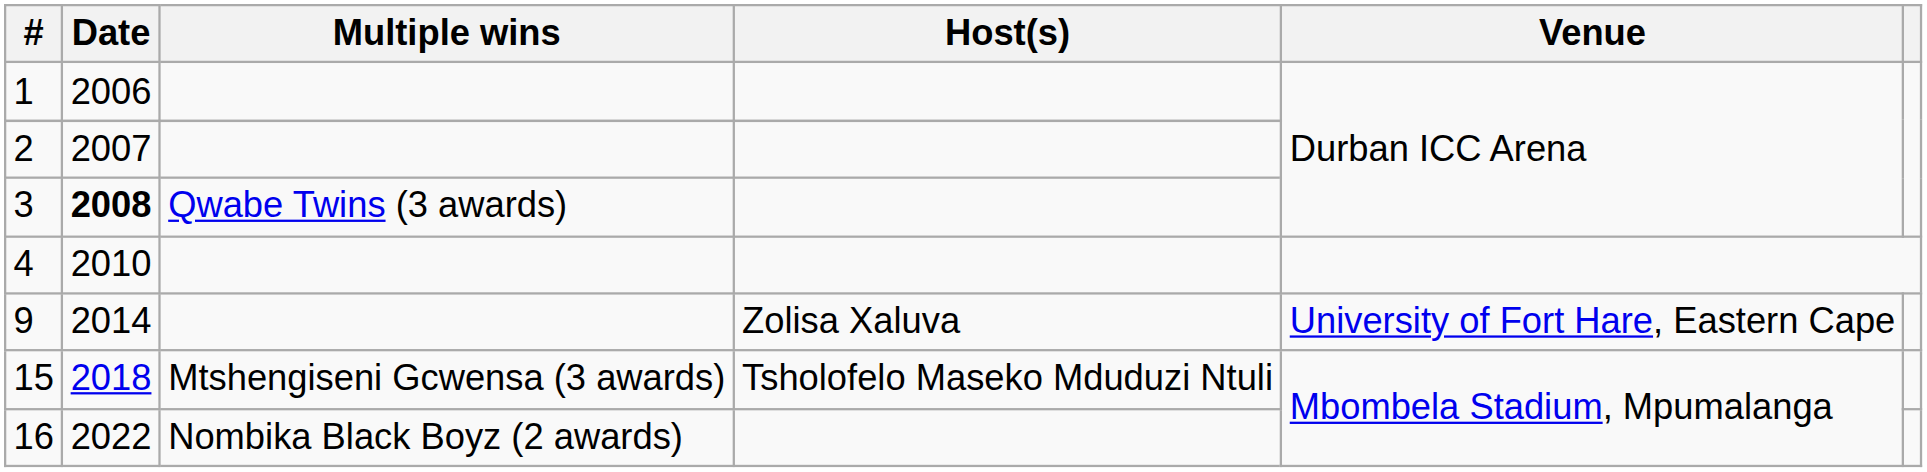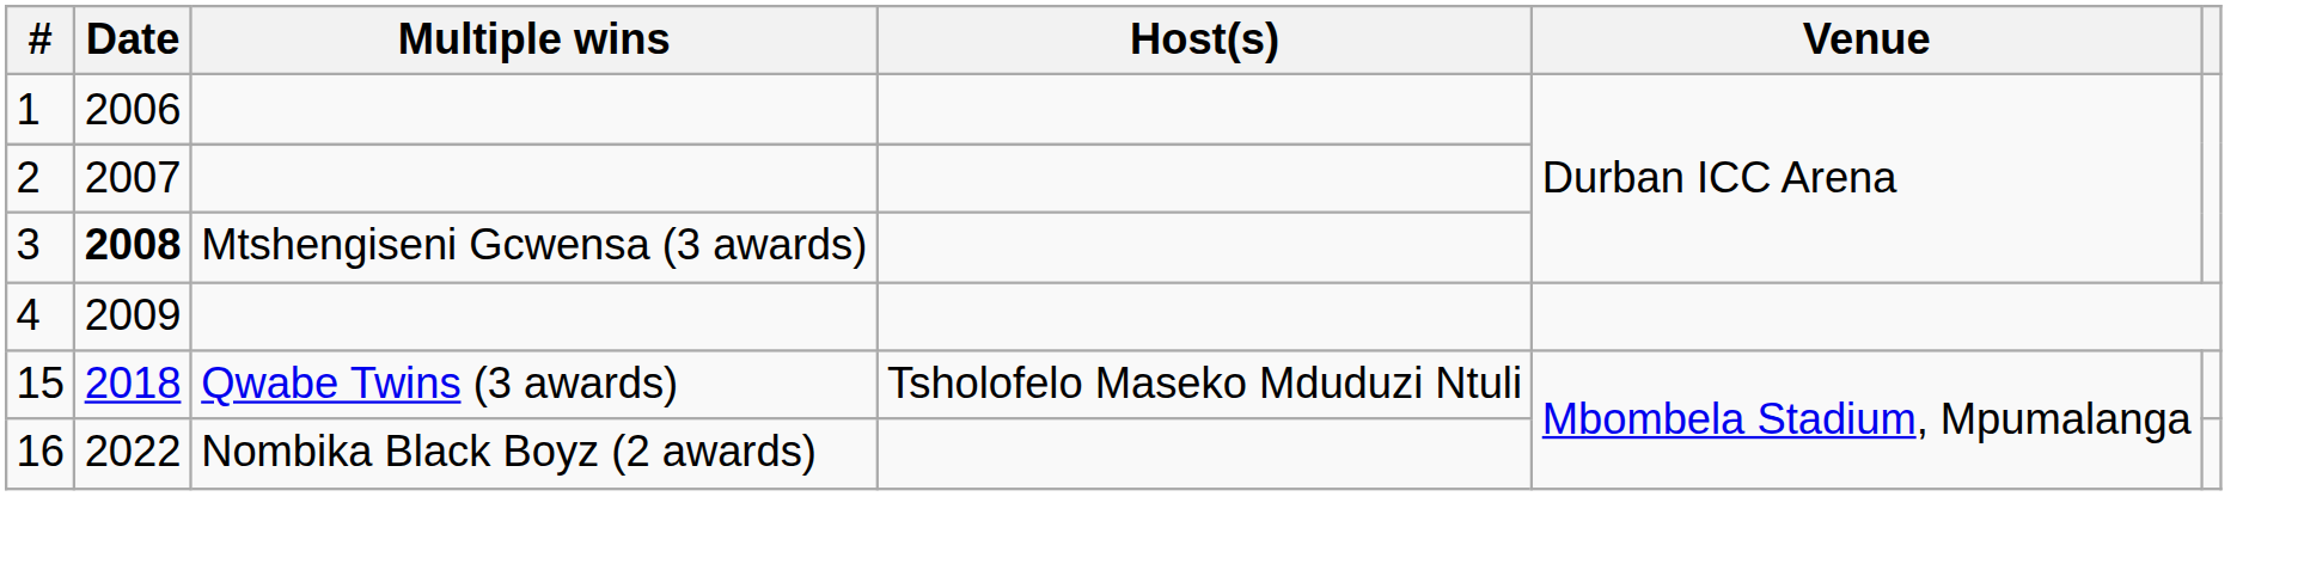3 | Multiple wins: Qwabe Twins (3 awards) -> Mtshengiseni Gcwensa (3 awards)
4 | Date: 2010 -> 2009
- row: 9 | 2014 | Zolisa Xaluva | University of Fort Hare, Eastern Cape
15 | Multiple wins: Mtshengiseni Gcwensa (3 awards) -> Qwabe Twins (3 awards)
